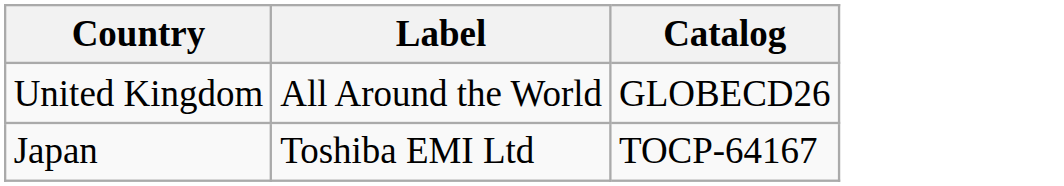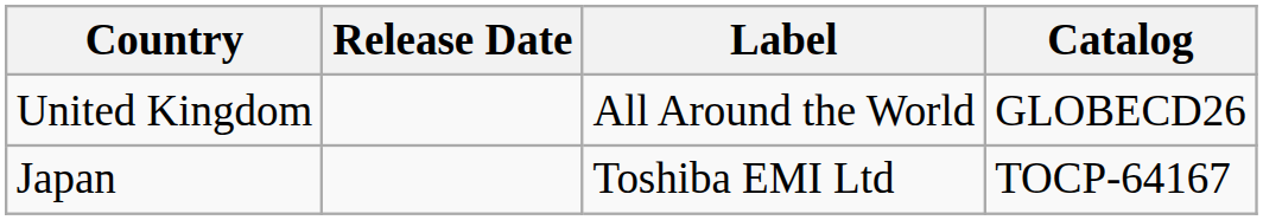+ column: Release Date
